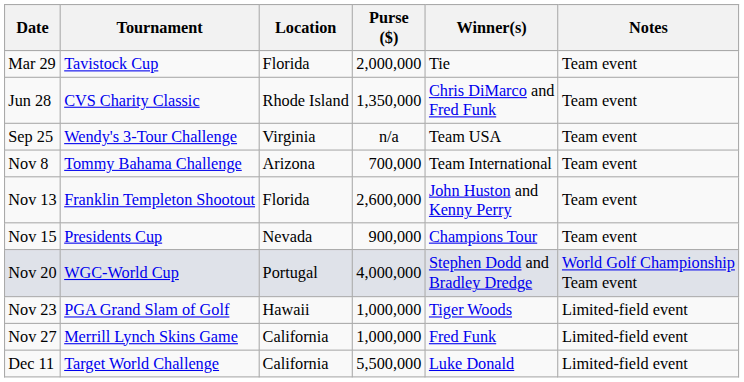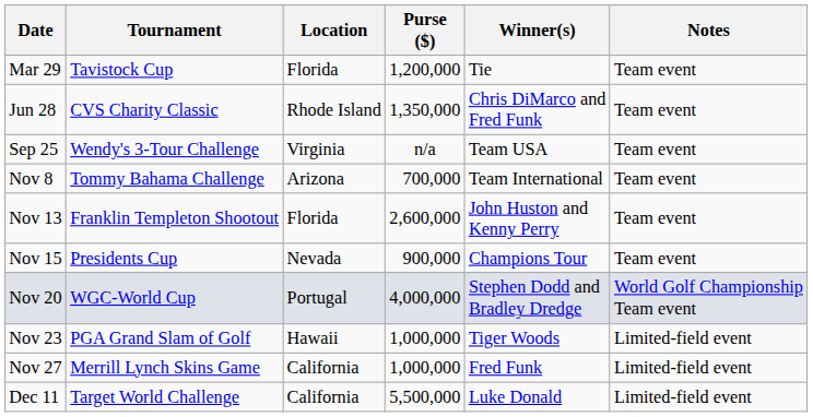Mar 29 | Purse ($): 2,000,000 -> 1,200,000
